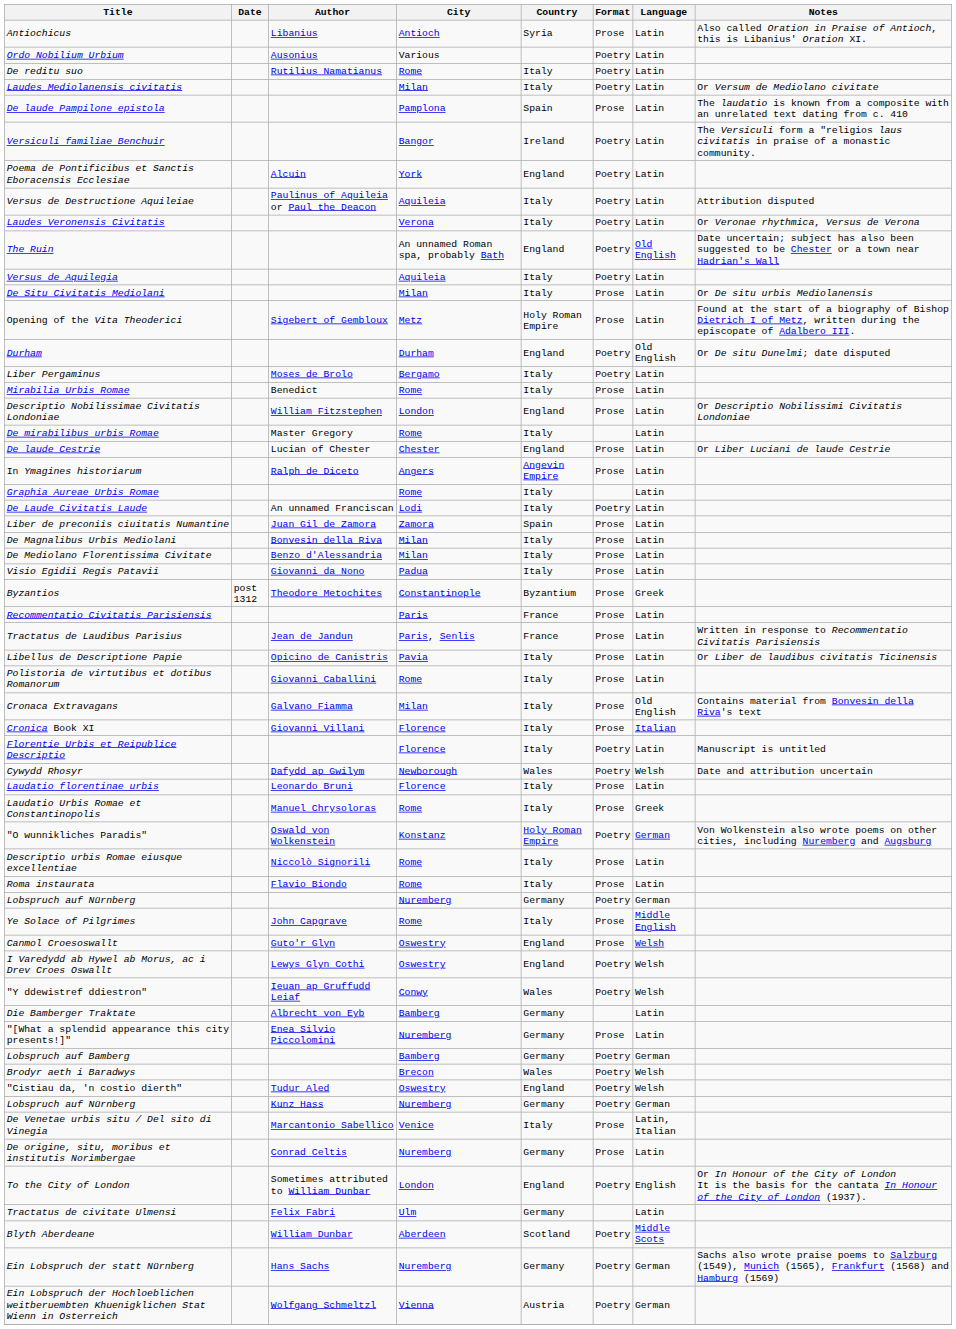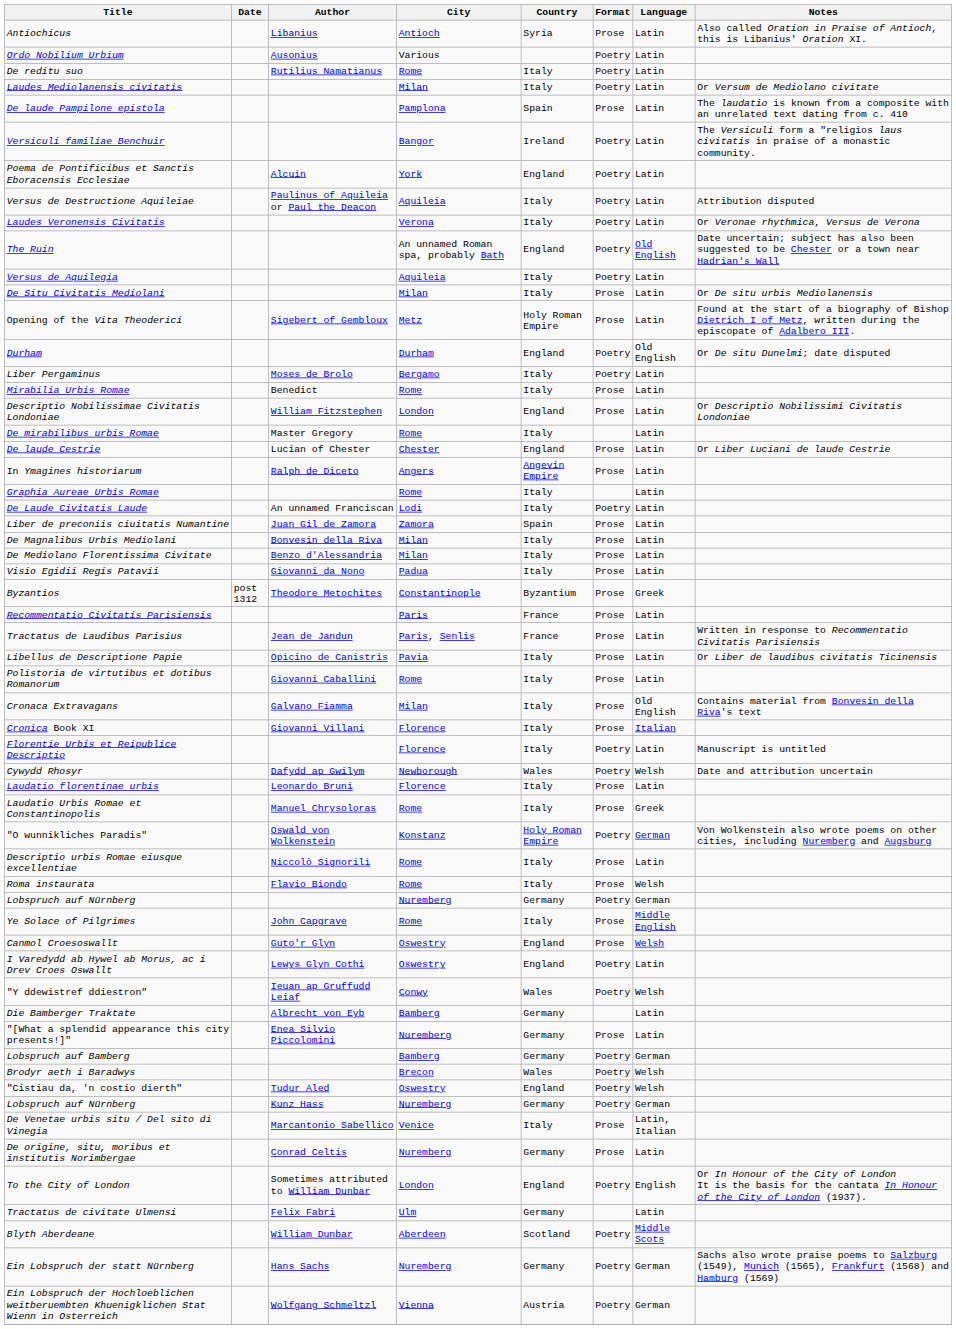Roma instaurata | Language: Latin -> Welsh
I Varedydd ab Hywel ab Morus, ac i Drev Croes Oswallt | Language: Welsh -> Latin
